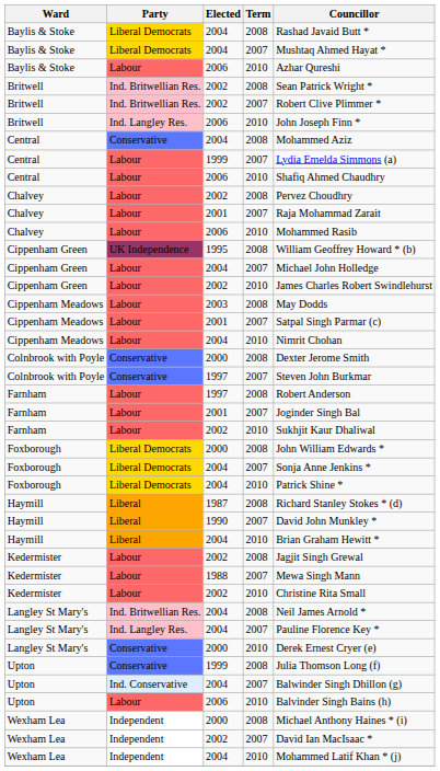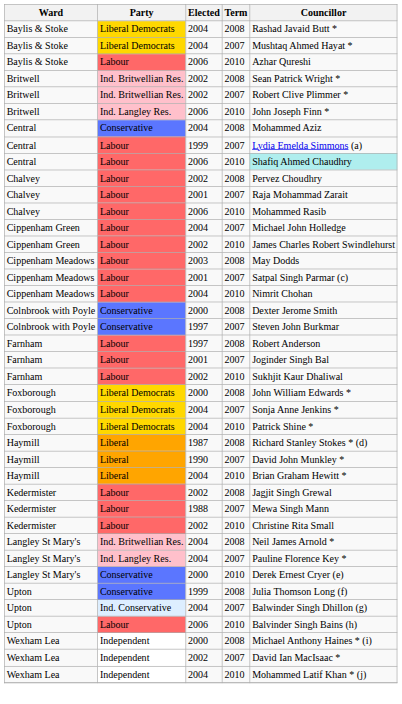Central / 2010 | Councillor: no background -> paleturquoise background
- row: Cippenham Green | UK Independence | 1995 | 2008 | William Geoffrey Howard * (b)
